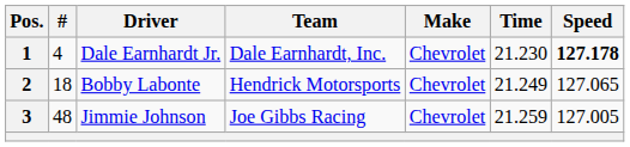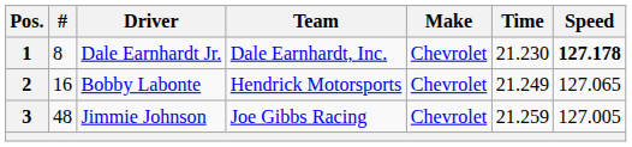1 | #: 4 -> 8
2 | #: 18 -> 16
